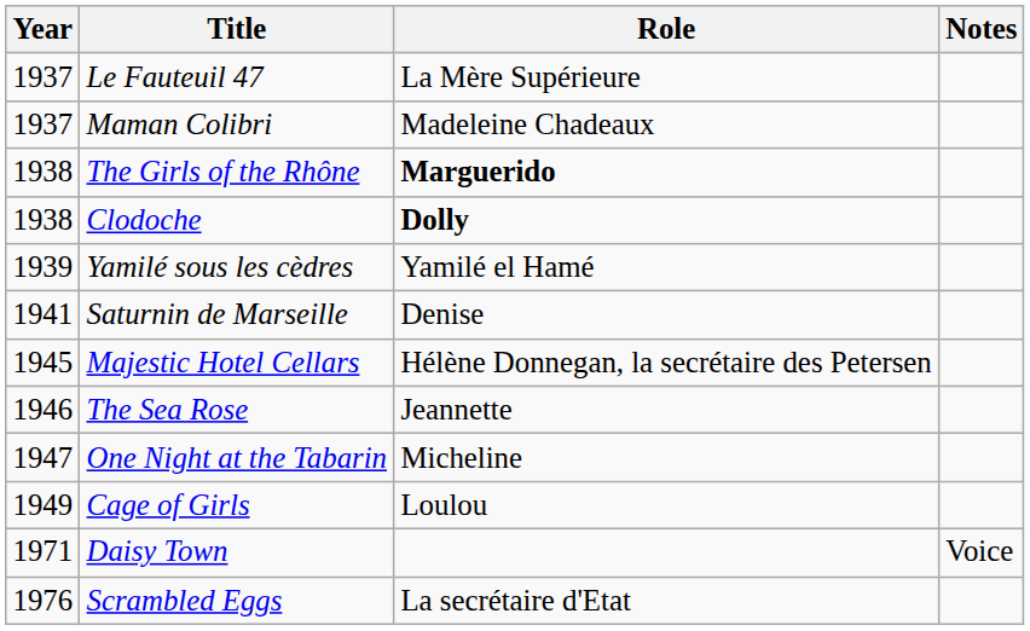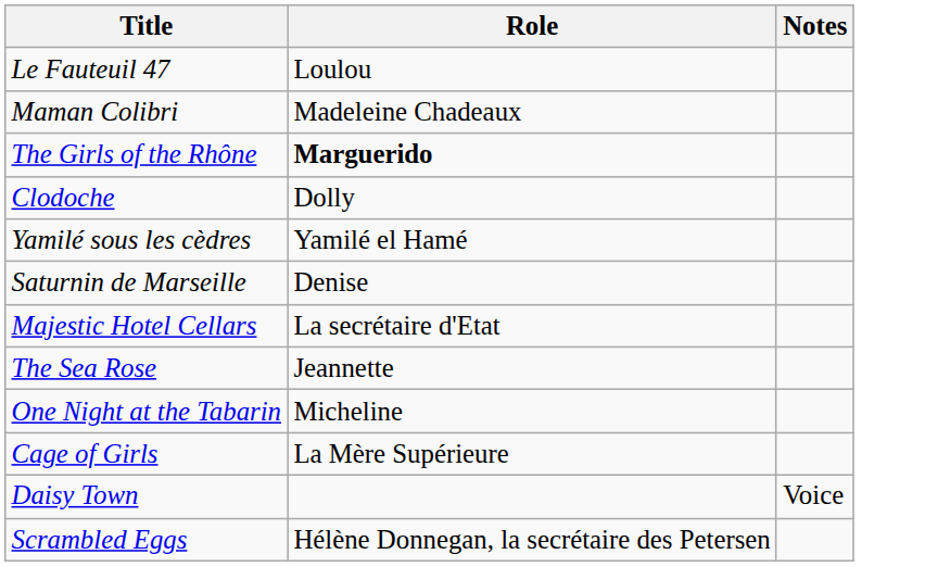- column: Year | 1937 | 1937 | 1938 | 1938 | 1939 | 1941 | 1945 | 1946 | 1947 | 1949 | 1971 | 1976
Le Fauteuil 47 | Role: La Mère Supérieure -> Loulou
Clodoche | Role: bold -> normal
Majestic Hotel Cellars | Role: Hélène Donnegan, la secrétaire des Petersen -> La secrétaire d'Etat
Cage of Girls | Role: Loulou -> La Mère Supérieure
Scrambled Eggs | Role: La secrétaire d'Etat -> Hélène Donnegan, la secrétaire des Petersen
